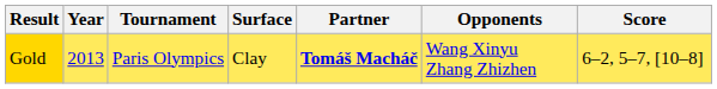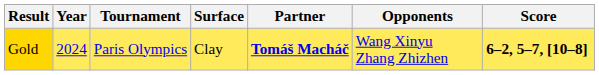Gold | Year: 2013 -> 2024
Gold | Score: normal -> bold
